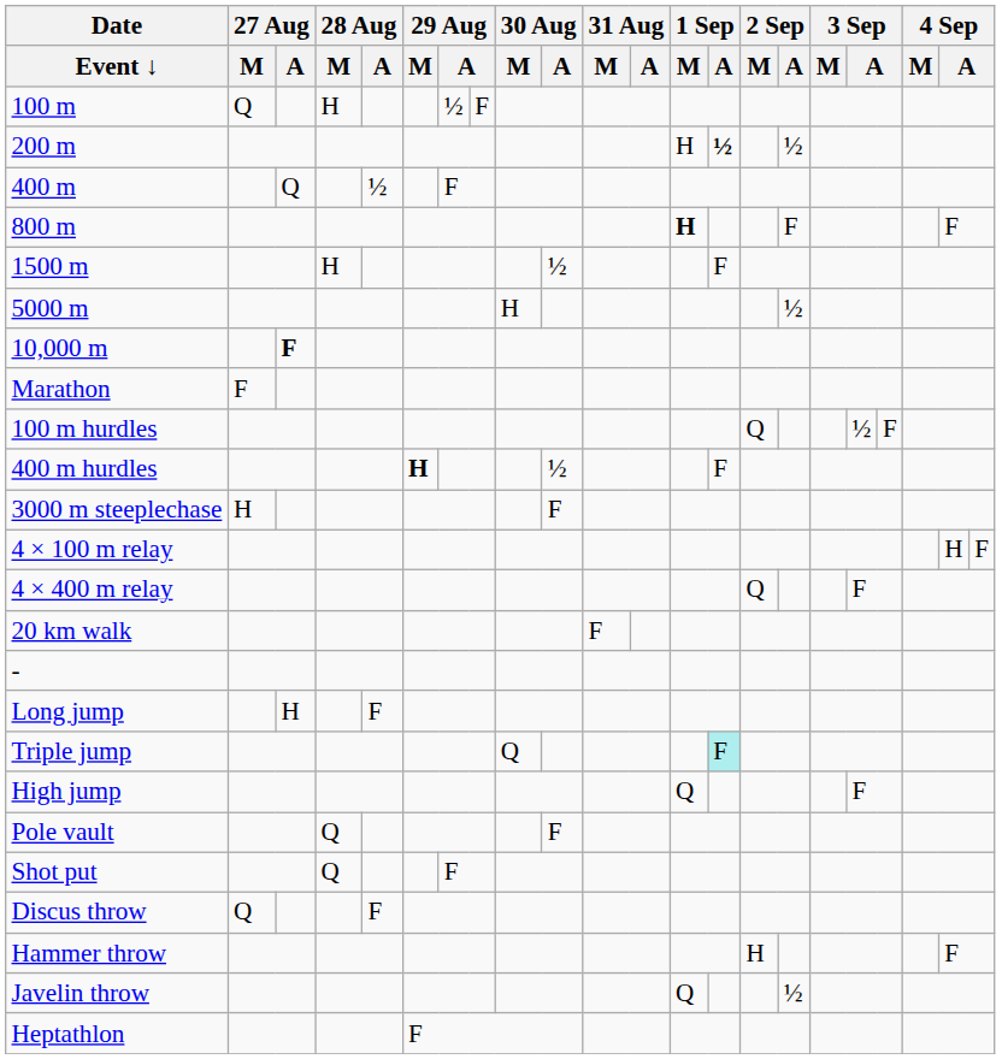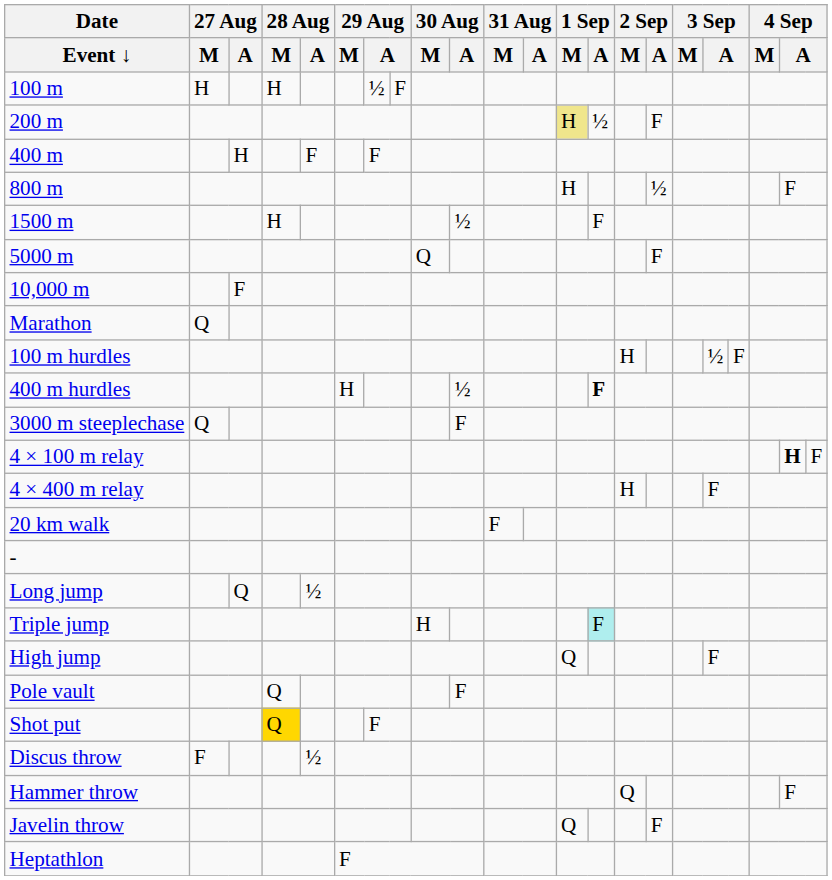100 m | 27 Aug / M: Q -> H
200 m | 1 Sep / M: no background -> khaki background
200 m | 1 Sep / A: bold -> normal
200 m | 2 Sep / A: ½ -> F
400 m | 27 Aug / A: Q -> H
400 m | 28 Aug / A: ½ -> F
800 m | 1 Sep / M: bold -> normal
800 m | 2 Sep / A: F -> ½
5000 m | 30 Aug / M: H -> Q
5000 m | 2 Sep / A: ½ -> F
10,000 m | 27 Aug / A: bold -> normal
Marathon | 27 Aug / M: F -> Q
100 m hurdles | 2 Sep / M: Q -> H
400 m hurdles | 29 Aug / M: bold -> normal
400 m hurdles | 1 Sep / A: normal -> bold
3000 m steeplechase | 27 Aug / M: H -> Q
4 × 100 m relay | column 21: normal -> bold
4 × 400 m relay | 2 Sep / M: Q -> H
Long jump | 27 Aug / A: H -> Q
Long jump | 28 Aug / A: F -> ½
Triple jump | 30 Aug / M: Q -> H
Shot put | 28 Aug / M: no background -> gold background
Discus throw | 27 Aug / M: Q -> F
Discus throw | 28 Aug / A: F -> ½
Hammer throw | 2 Sep / M: H -> Q
Javelin throw | 2 Sep / A: ½ -> F
